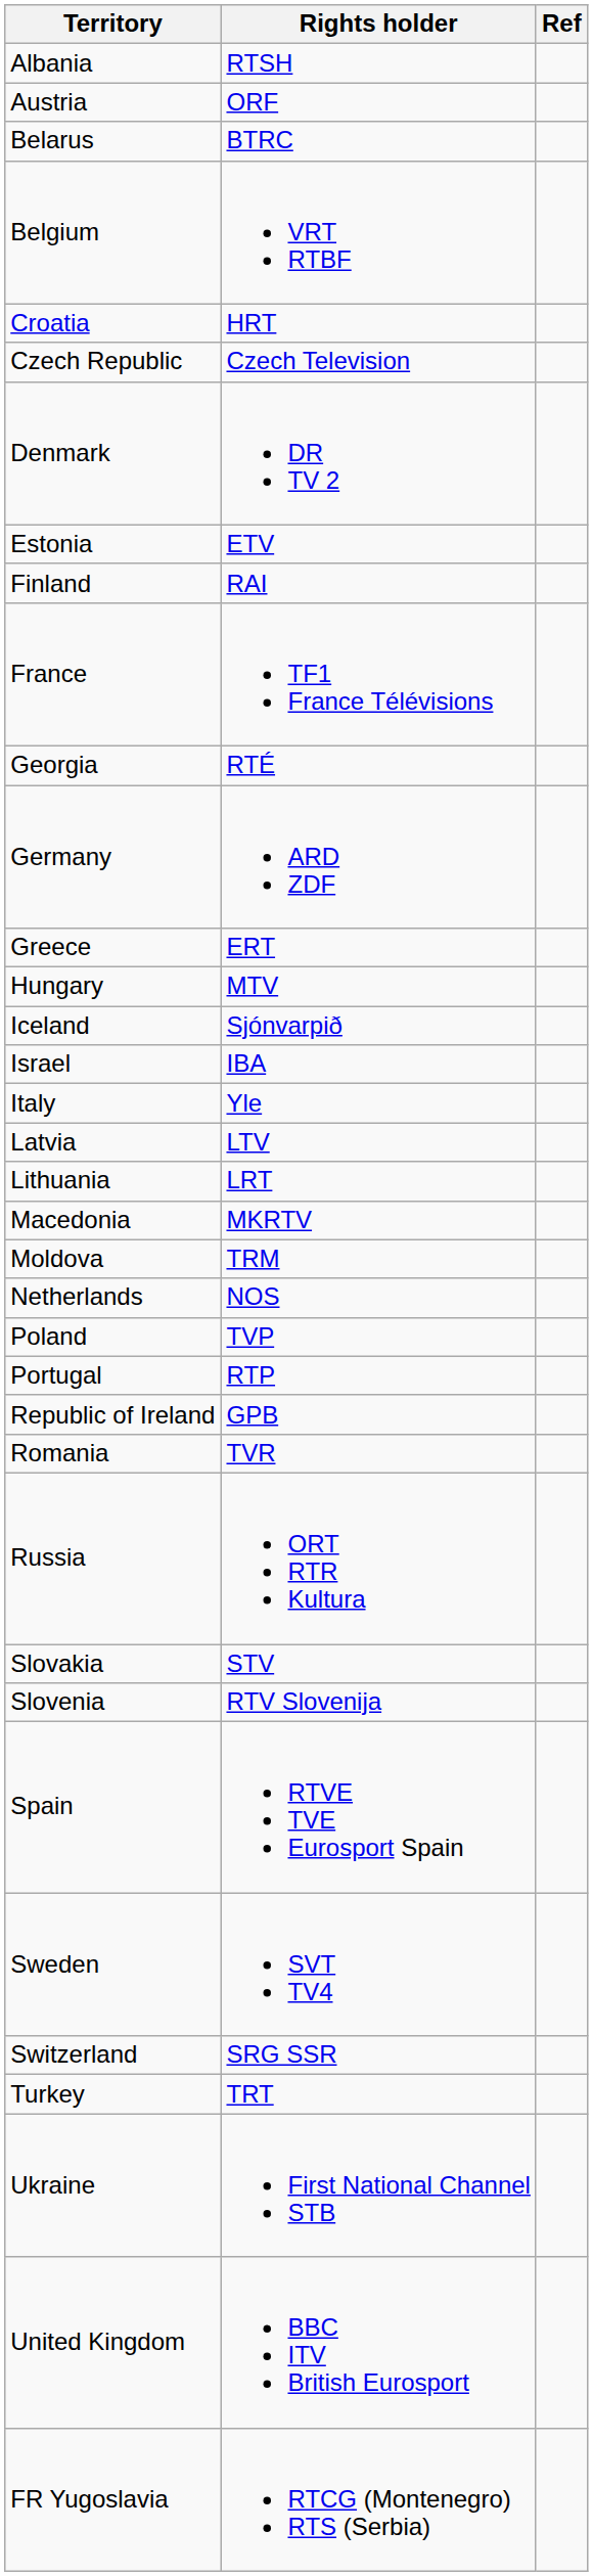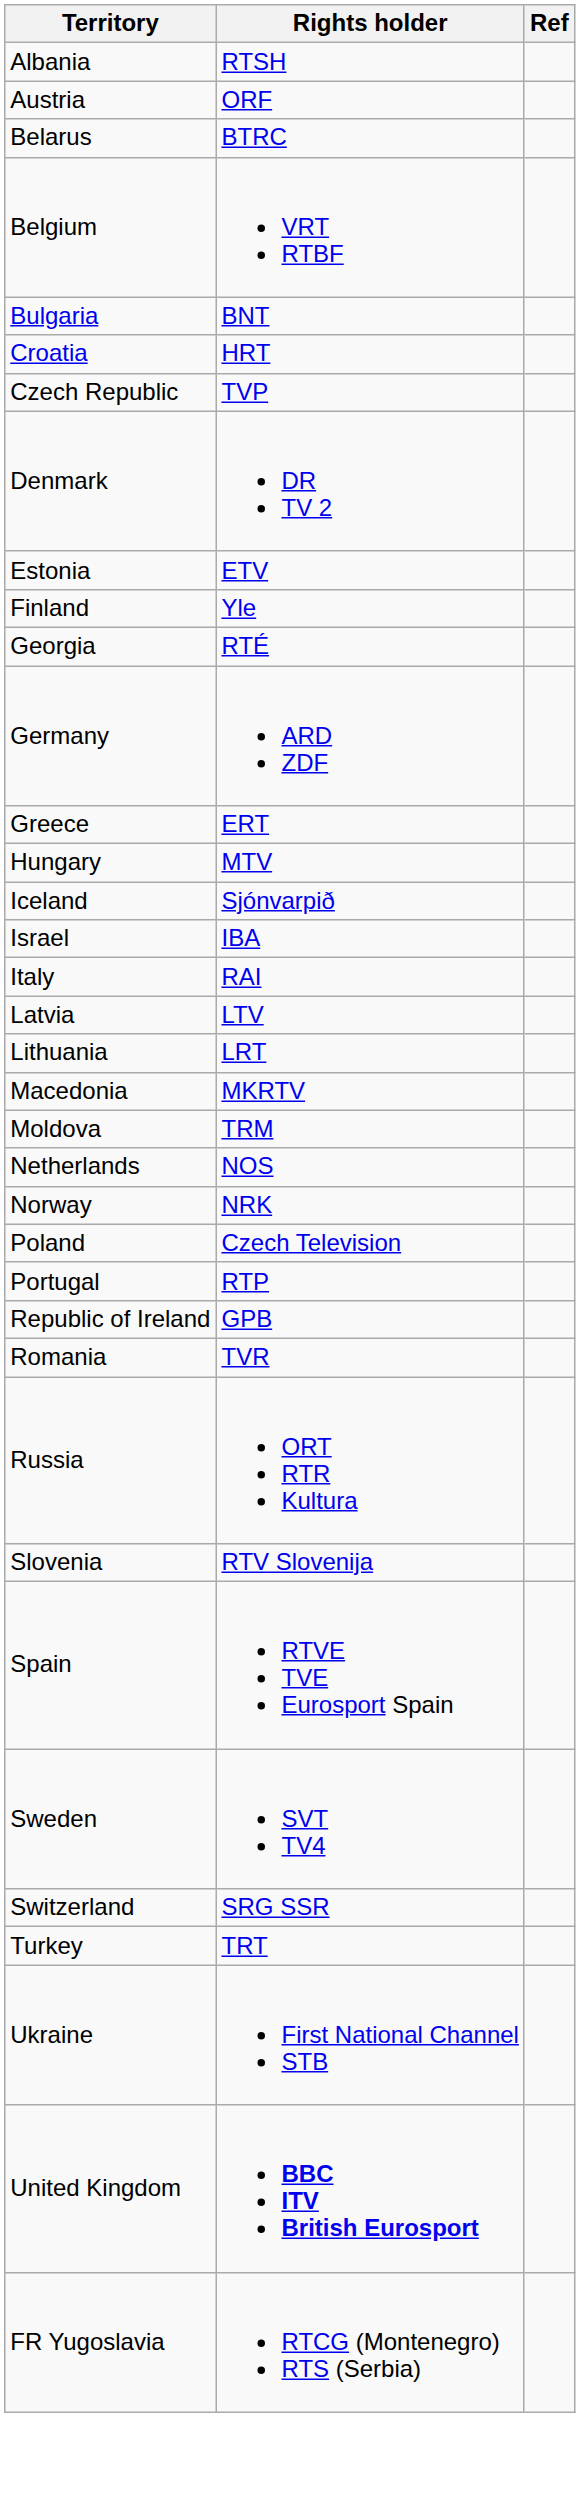+ row: Bulgaria | BNT
Czech Republic | Rights holder: Czech Television -> TVP
Finland | Rights holder: RAI -> Yle
- row: France | TF1 France Télévisions
Italy | Rights holder: Yle -> RAI
+ row: Norway | NRK
Poland | Rights holder: TVP -> Czech Television
- row: Slovakia | STV
United Kingdom | Rights holder: normal -> bold
